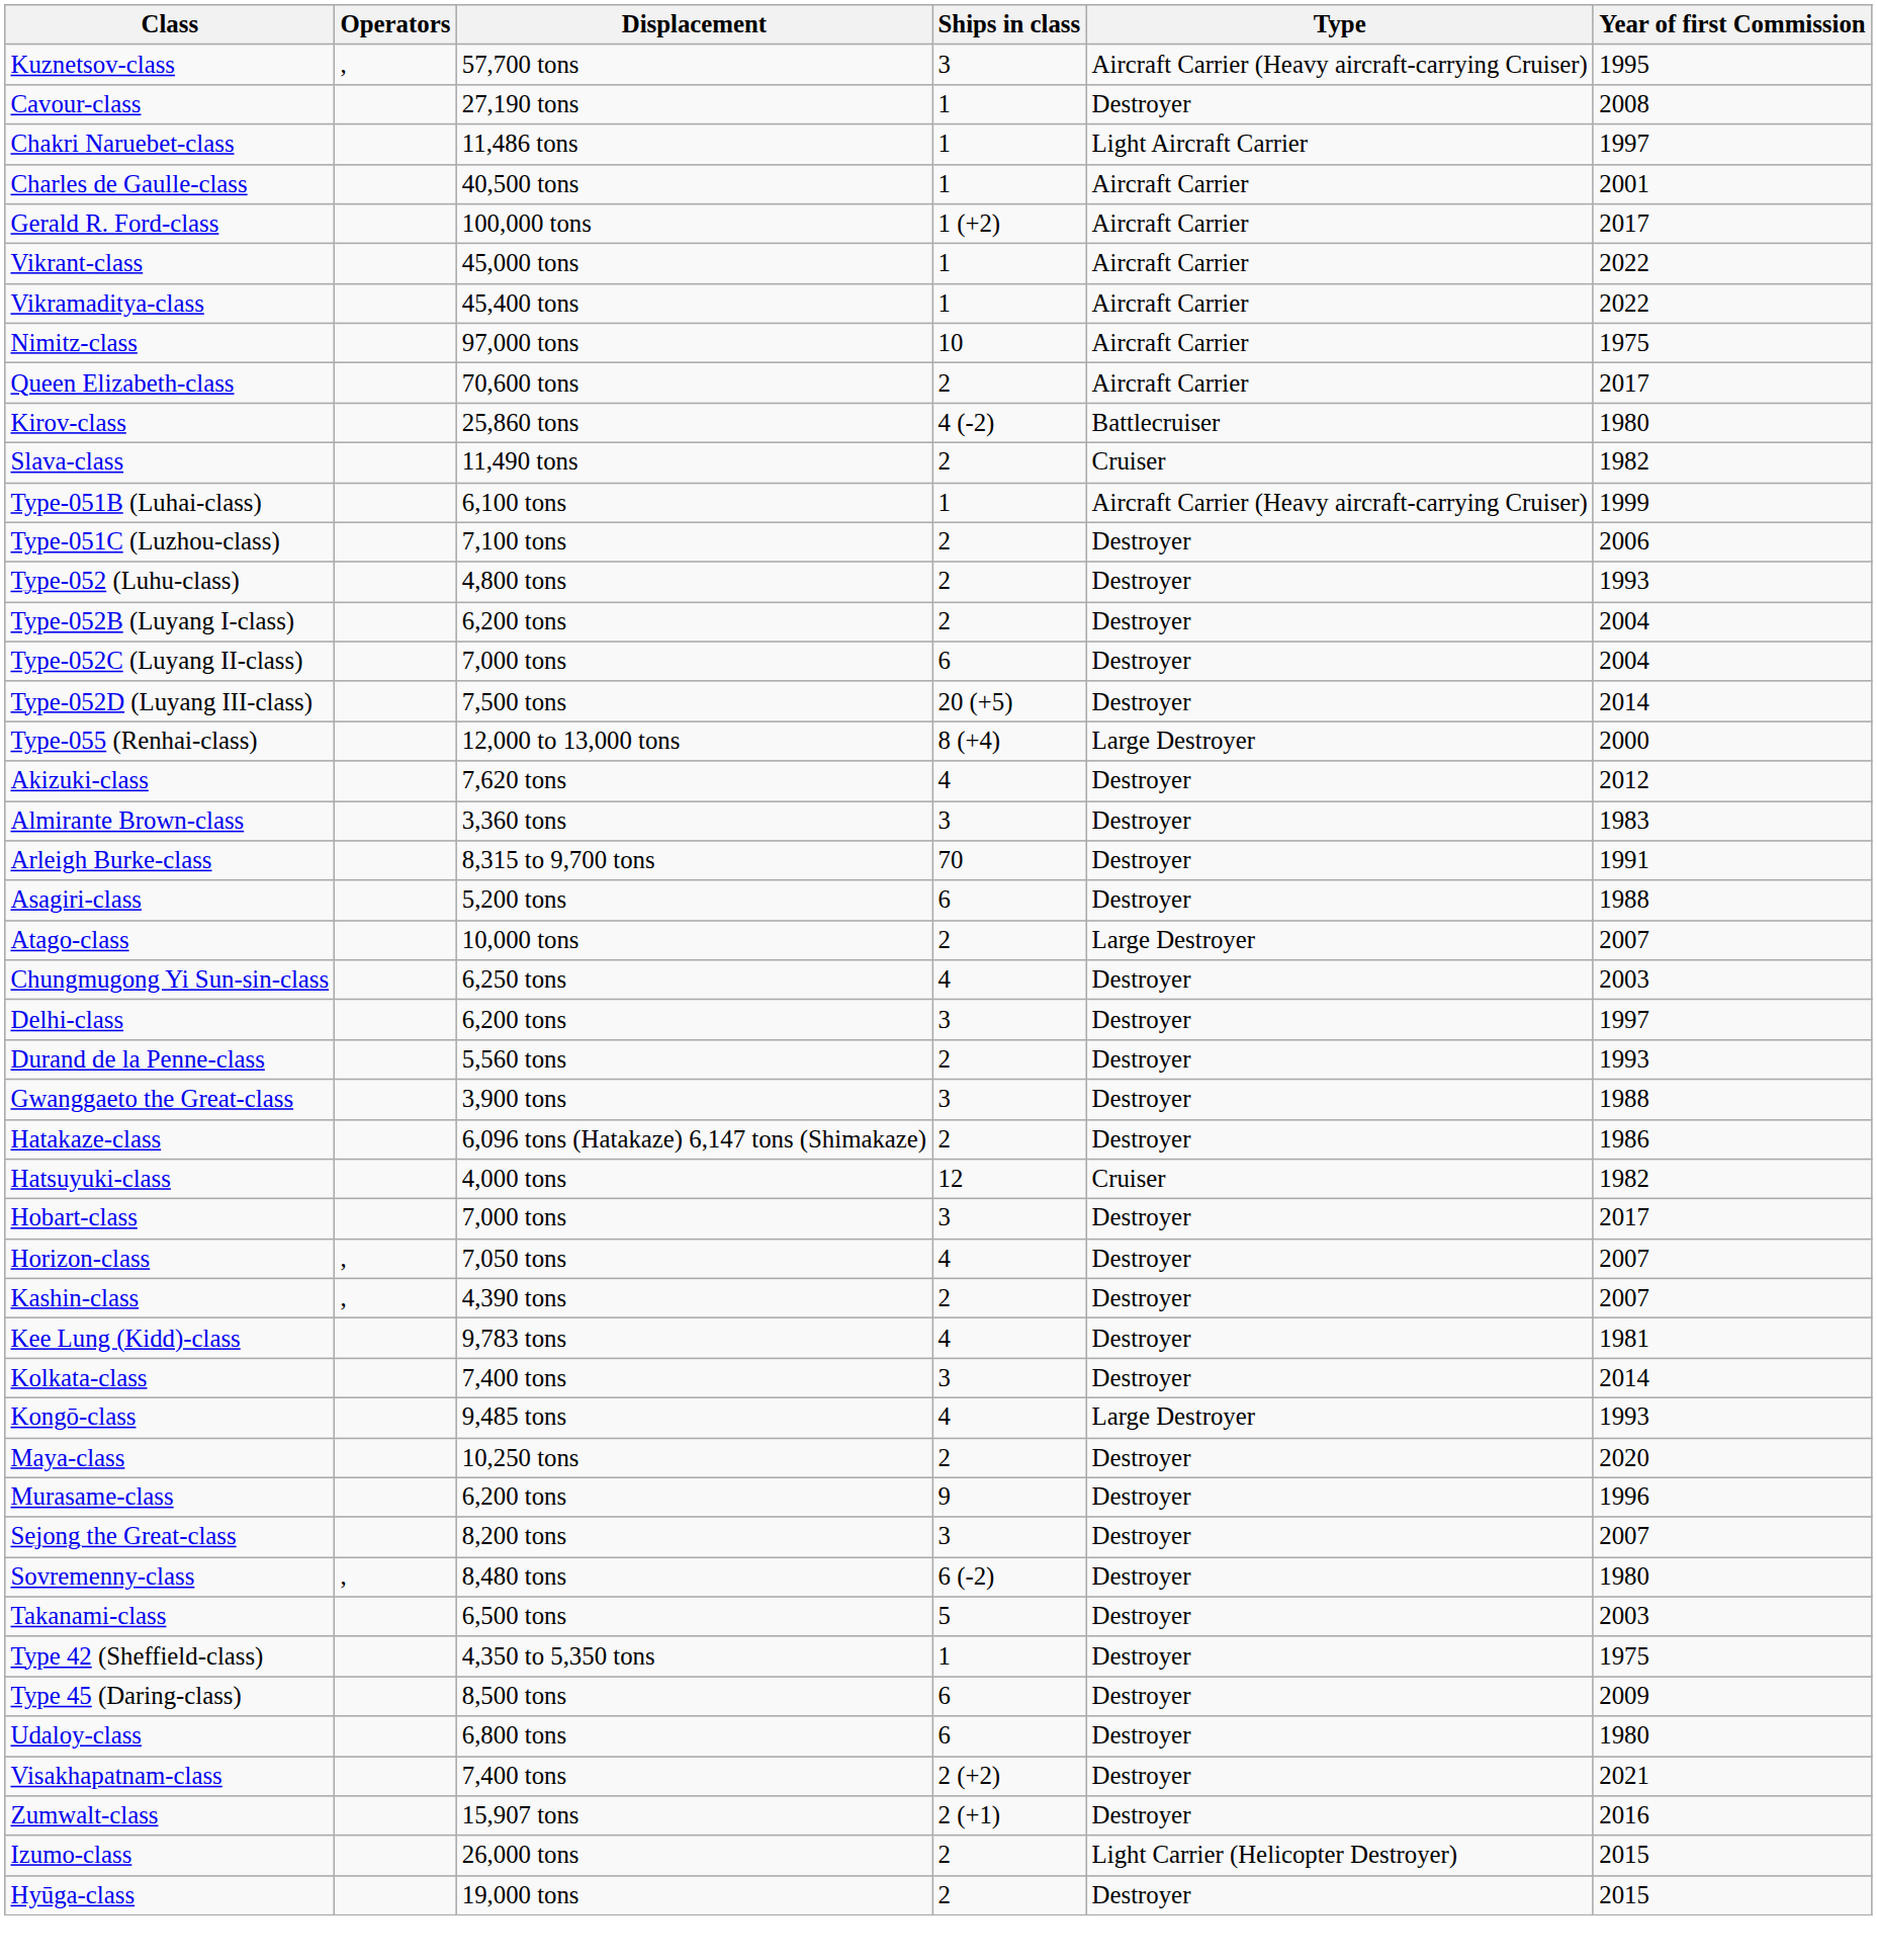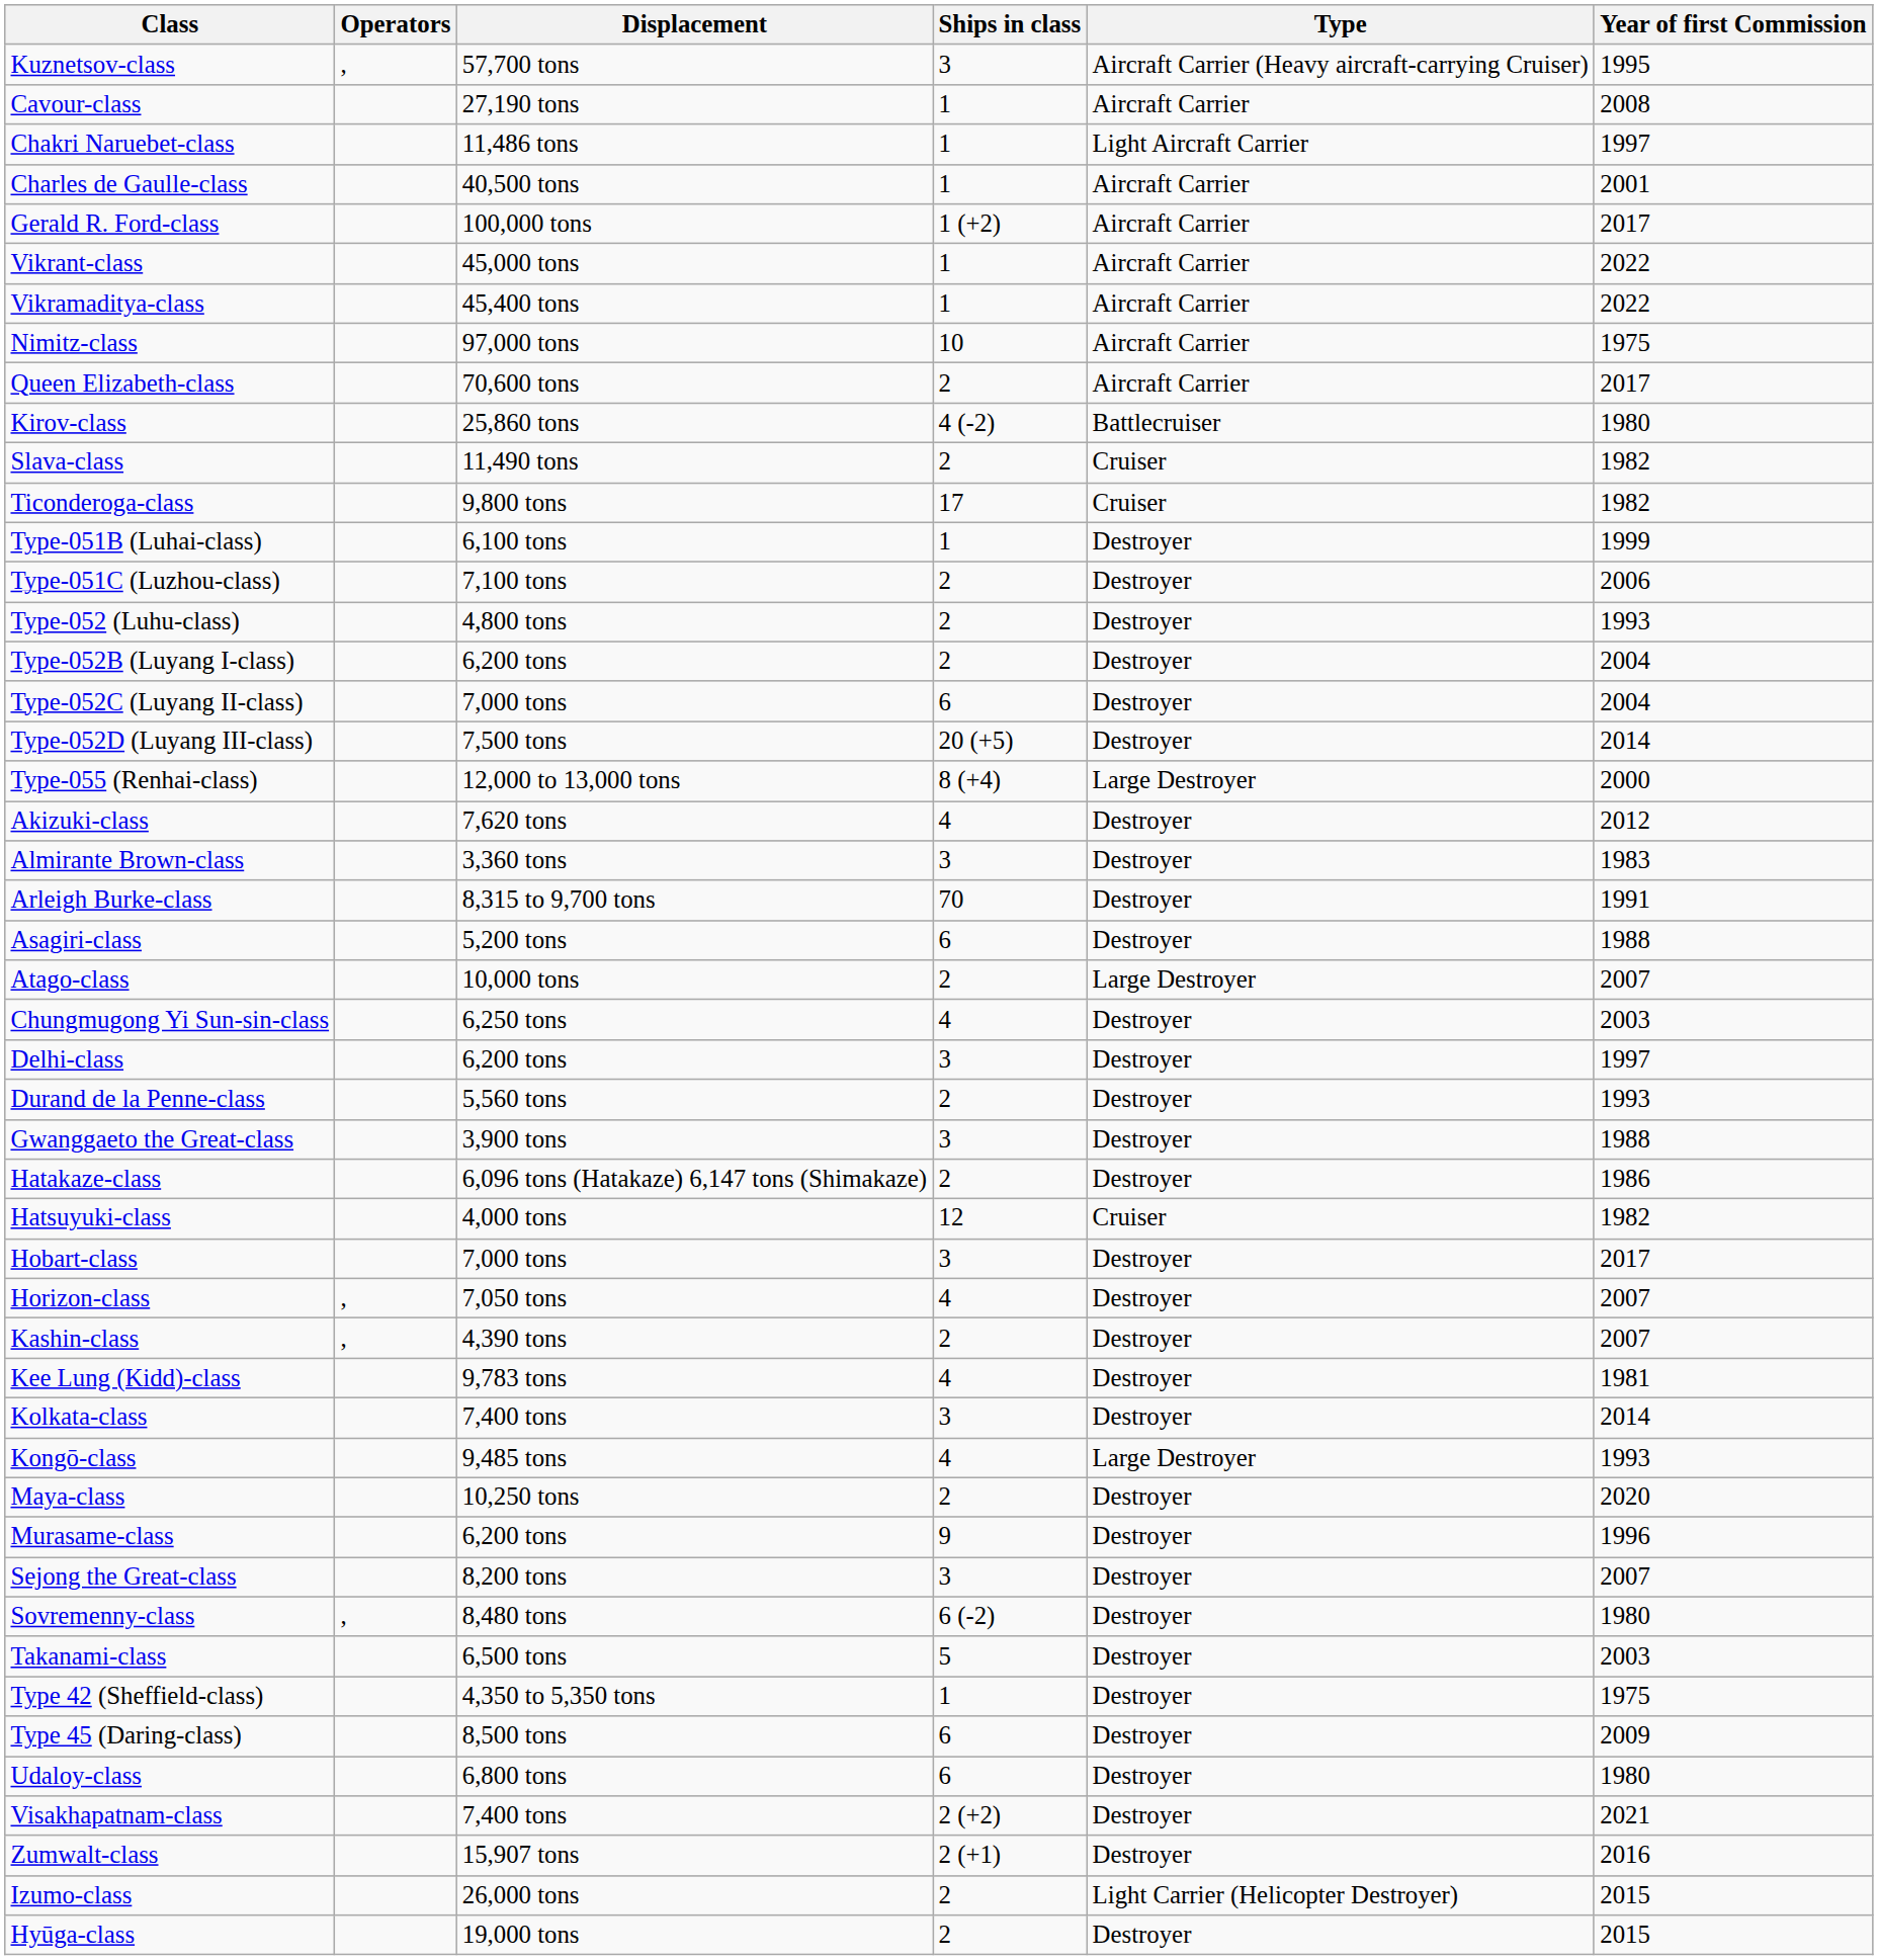Cavour-class | Type: Destroyer -> Aircraft Carrier
+ row: Ticonderoga-class | 9,800 tons | 17 | Cruiser | 1982
Type-051B (Luhai-class) | Type: Aircraft Carrier (Heavy aircraft-carrying Cruiser) -> Destroyer
